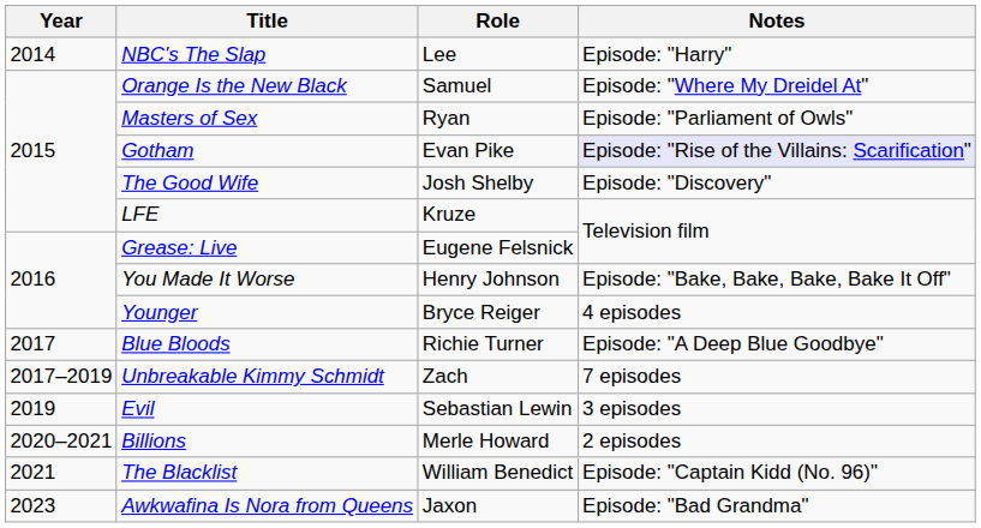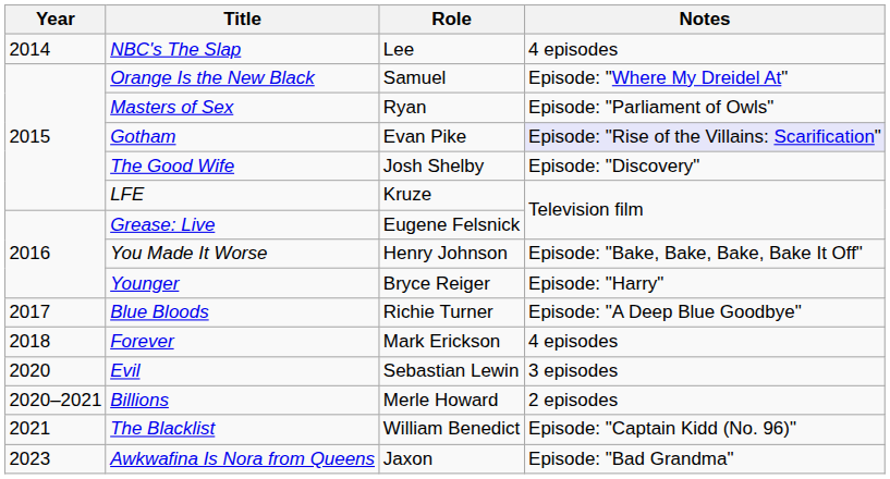NBC's The Slap | Notes: Episode: "Harry" -> 4 episodes
Younger | Notes: 4 episodes -> Episode: "Harry"
- row: 2017–2019 | Unbreakable Kimmy Schmidt | Zach | 7 episodes
+ row: 2018 | Forever | Mark Erickson | 4 episodes
Evil | Year: 2019 -> 2020
